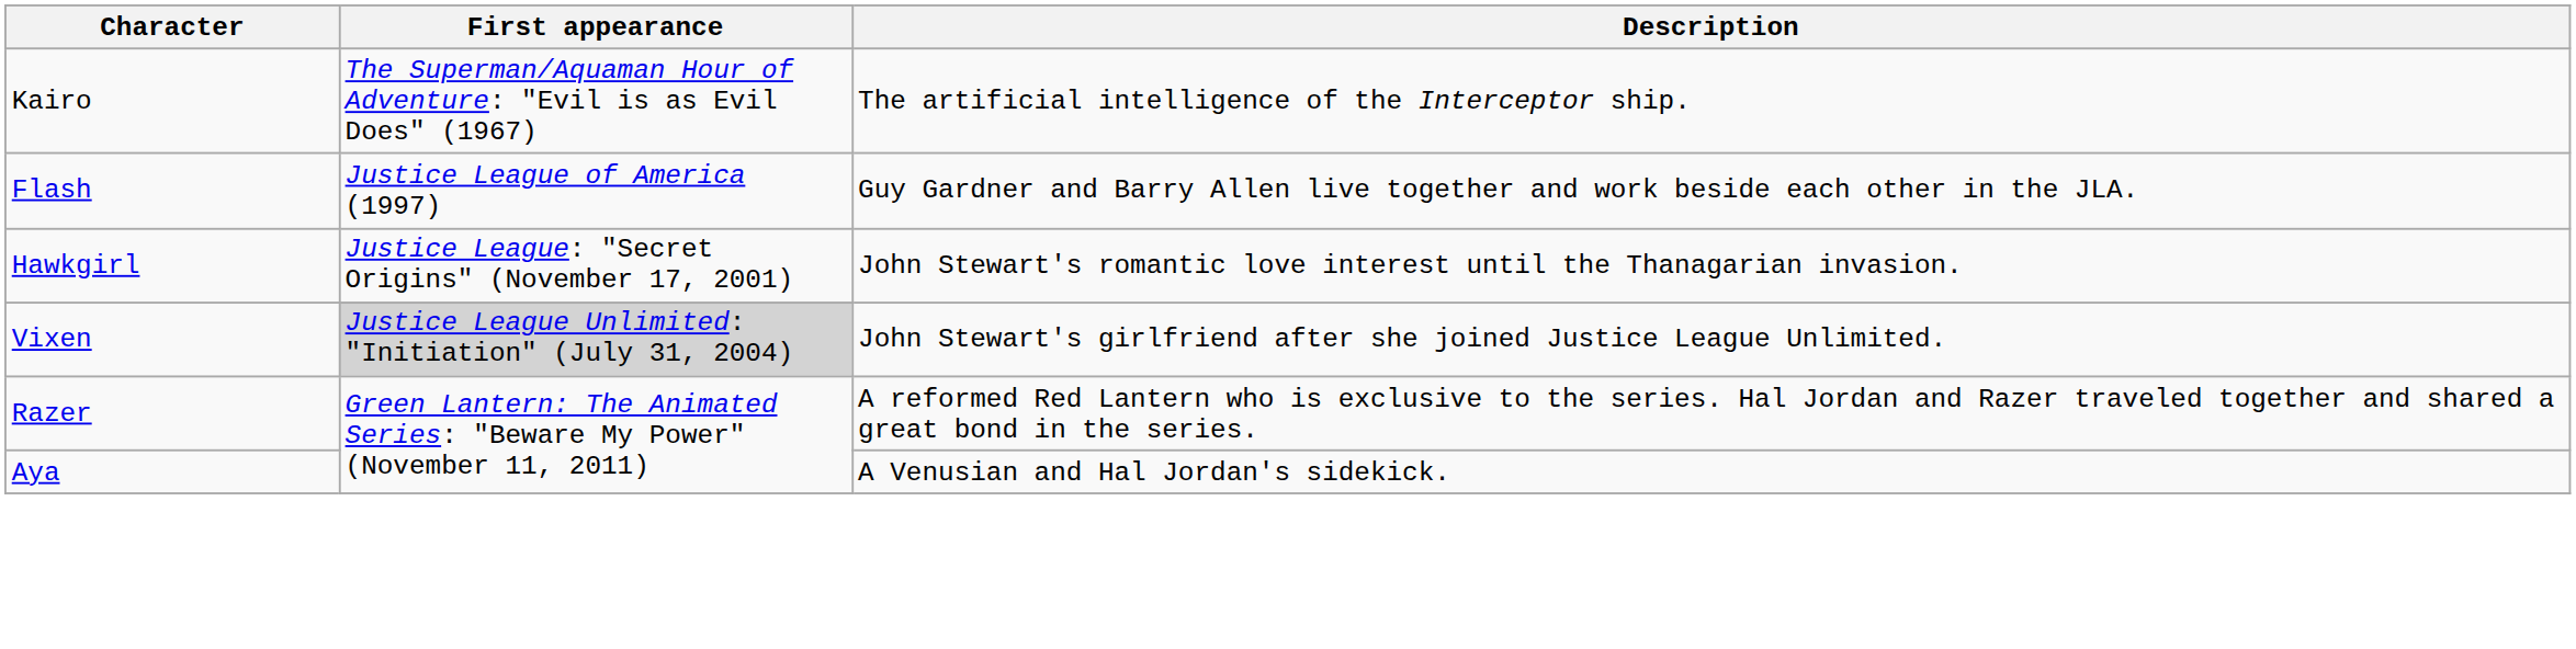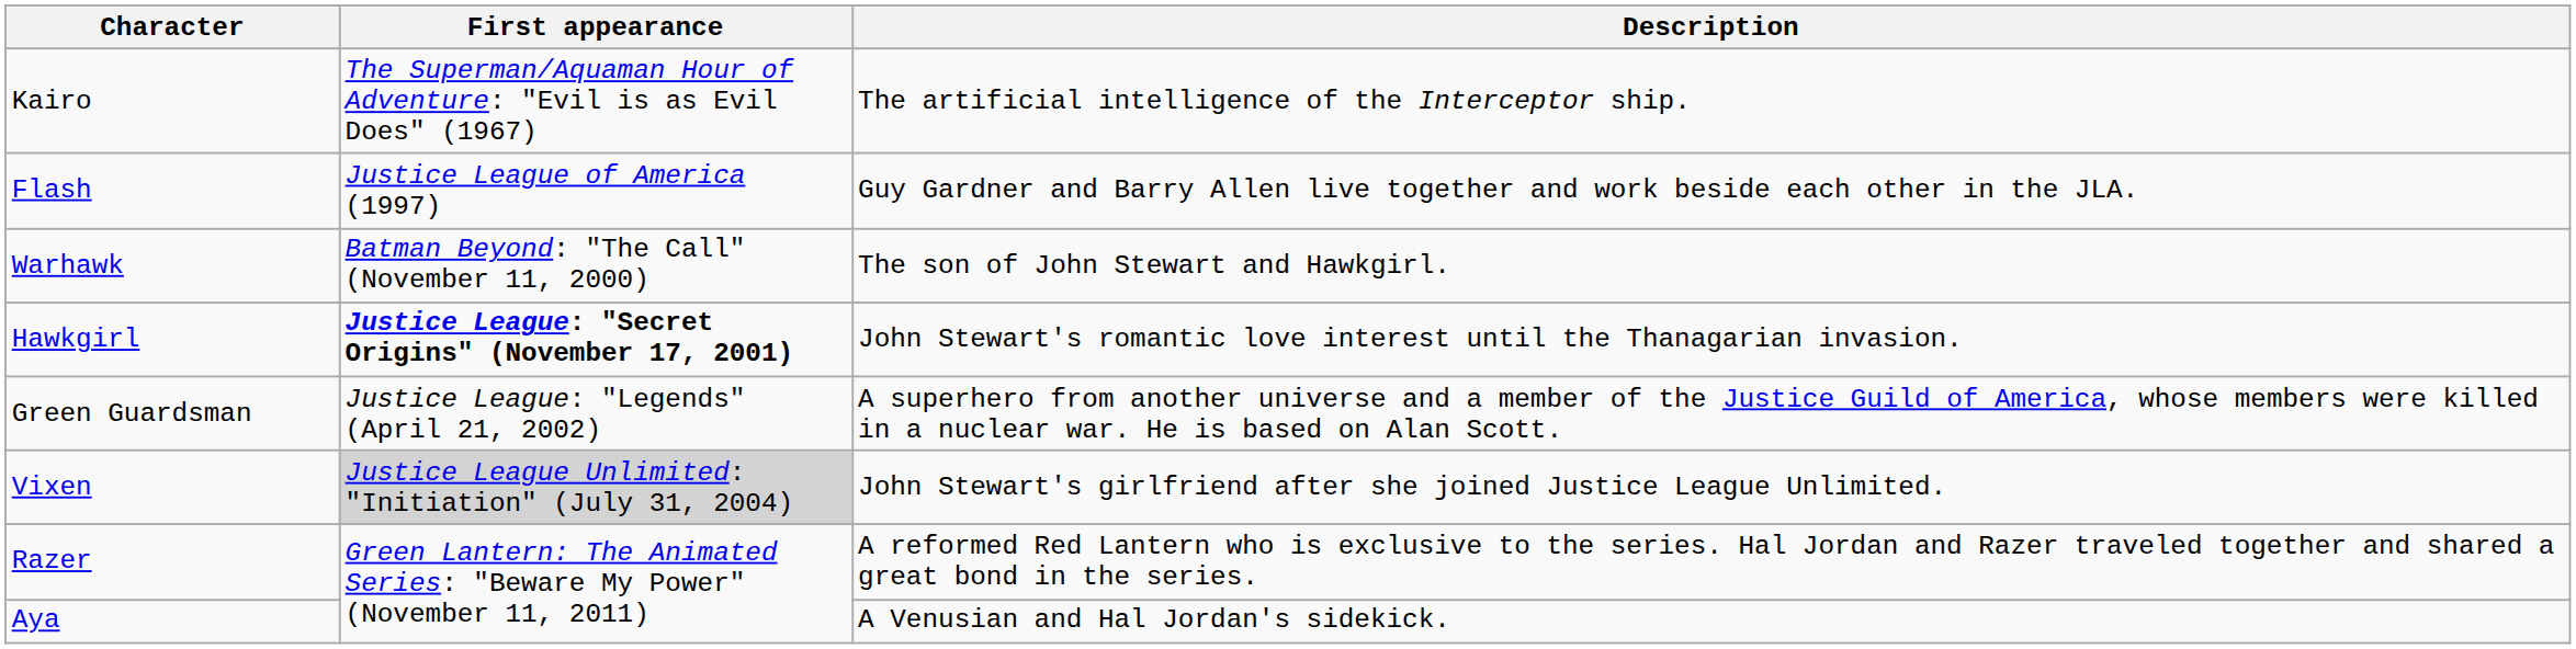+ row: Warhawk | Batman Beyond: "The Call" (November 11, 2000) | The son of John Stewart and Hawkgirl.
Hawkgirl | First appearance: normal -> bold
+ row: Green Guardsman | Justice League: "Legends" (April 21, 2002) | A superhero from another universe and a member of the Justice Guild of America, whose members were killed in a nuclear war. He is based on Alan Scott.
